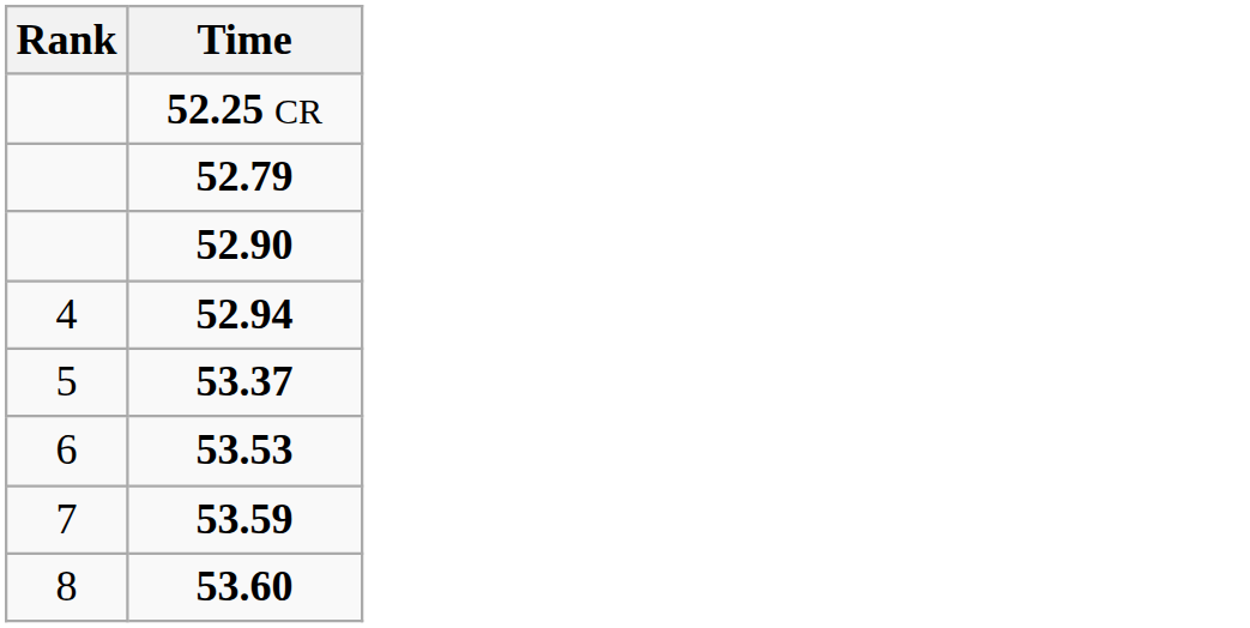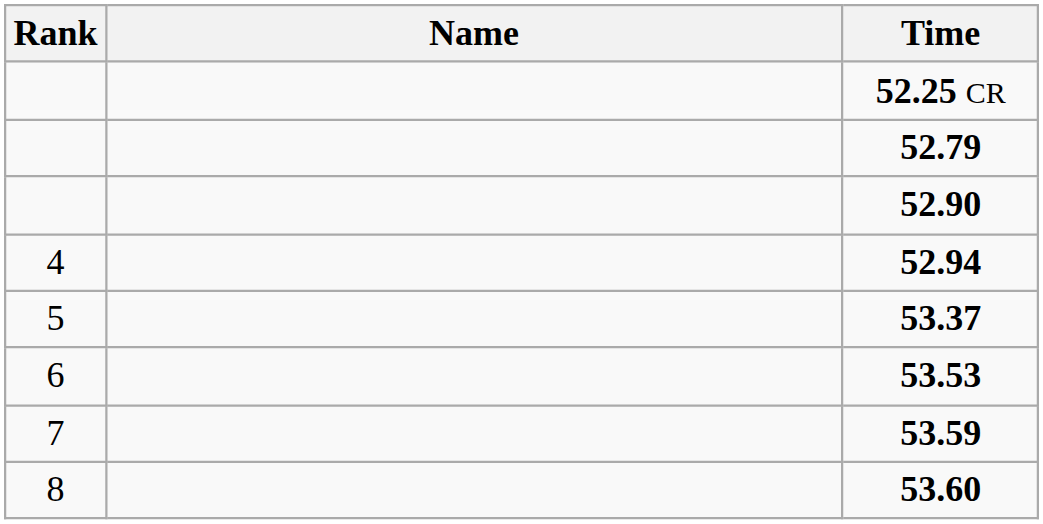+ column: Name
